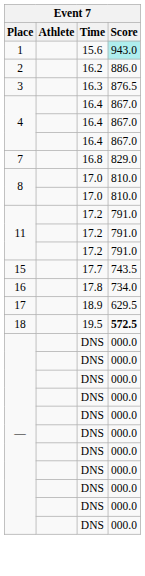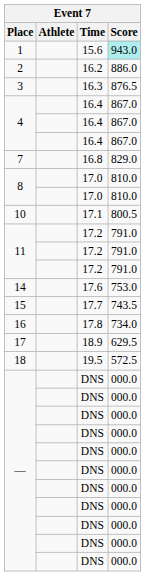+ row: 10 | 17.1 | 800.5
+ row: 14 | 17.6 | 753.0
18 | Score: bold -> normal
